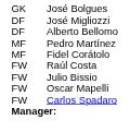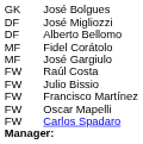- row: MF | Pedro Martínez
+ row: MF | José Gargiulo
+ row: FW | Francisco Martínez
